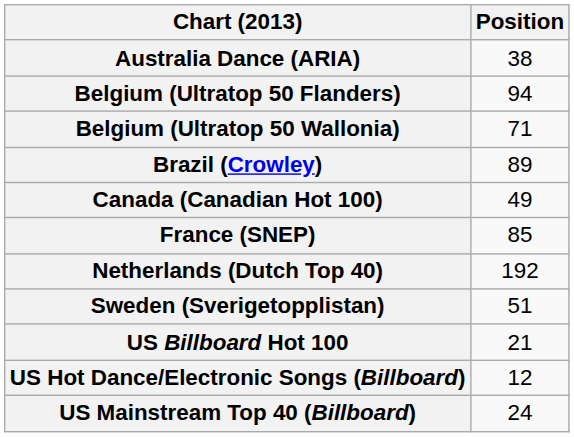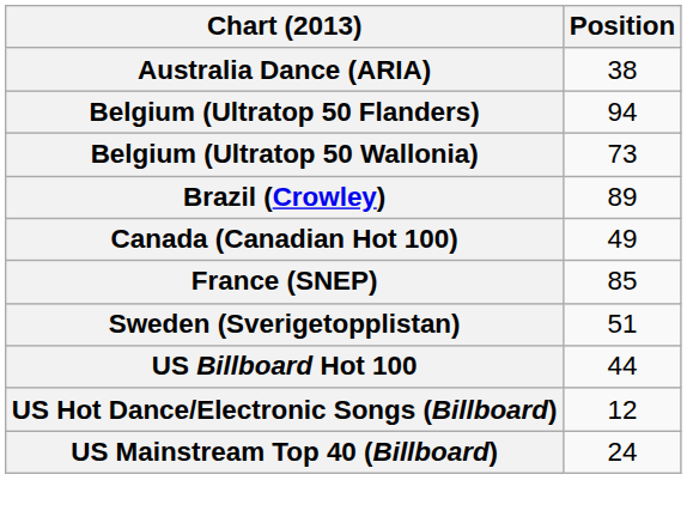Belgium (Ultratop 50 Wallonia) | Position: 71 -> 73
- row: Netherlands (Dutch Top 40) | 192
US Billboard Hot 100 | Position: 21 -> 44
